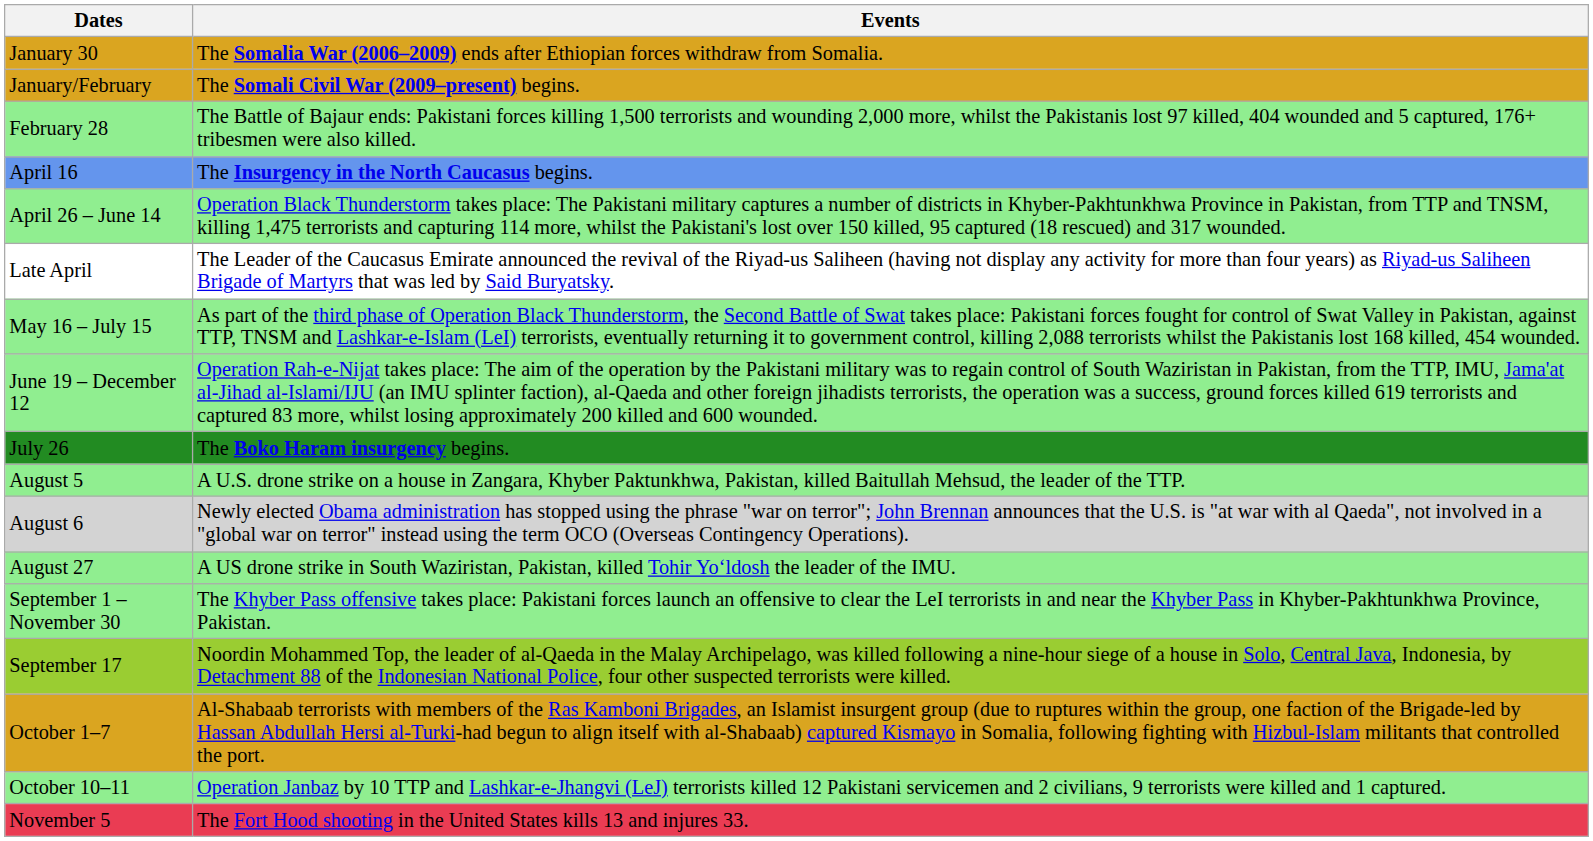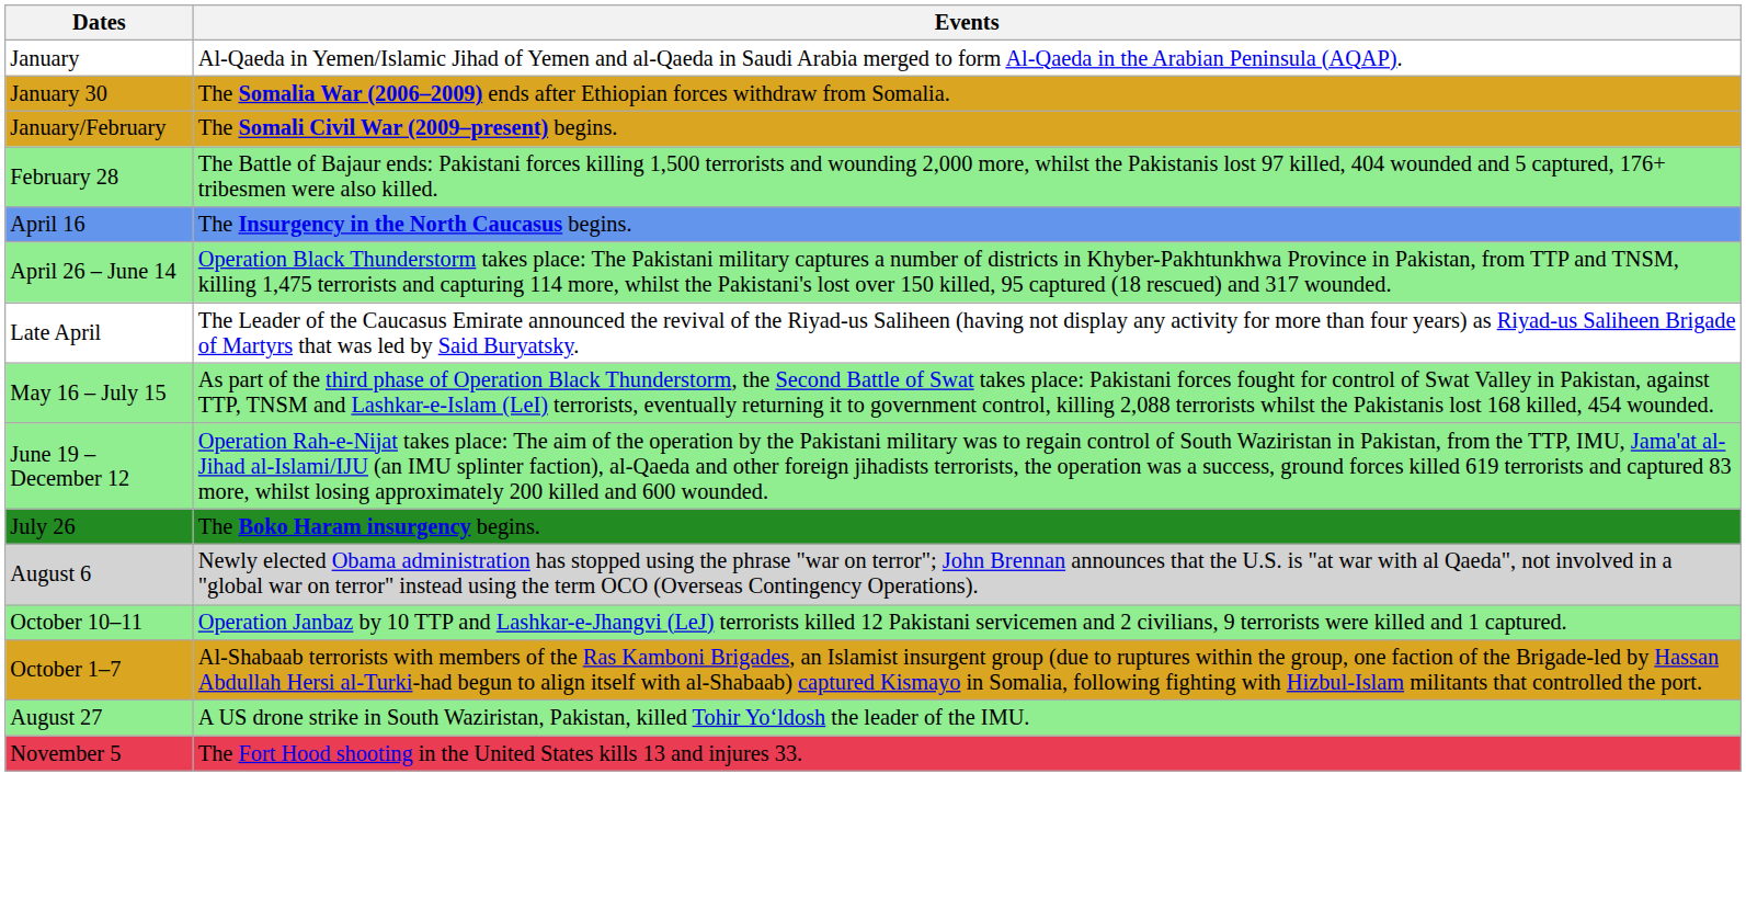+ row: January | Al-Qaeda in Yemen/Islamic Jihad of Yemen and al-Qaeda in Saudi Arabia merged to form Al-Qaeda in the Arabian Peninsula (AQAP).
- row: August 5 | A U.S. drone strike on a house in Zangara, Khyber Paktunkhwa, Pakistan, killed Baitullah Mehsud, the leader of the TTP.
rows swapped: August 27 <-> October 10–11
- row: September 1 – November 30 | The Khyber Pass offensive takes place: Pakistani forces launch an offensive to clear the LeI terrorists in and near the Khyber Pass in Khyber-Pakhtunkhwa Province, Pakistan.
- row: September 17 | Noordin Mohammed Top, the leader of al-Qaeda in the Malay Archipelago, was killed following a nine-hour siege of a house in Solo, Central Java, Indonesia, by Detachment 88 of the Indonesian National Police, four other suspected terrorists were killed.
